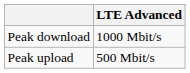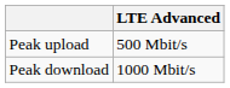rows swapped: Peak download <-> Peak upload
